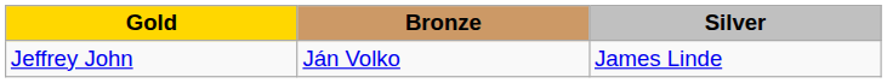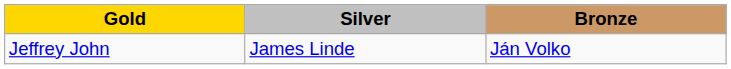columns swapped: Silver <-> Bronze
